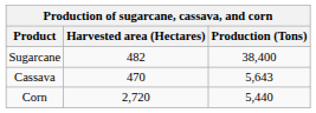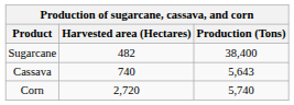Cassava | Harvested area (Hectares): 470 -> 740
Corn | Production (Tons): 5,440 -> 5,740
